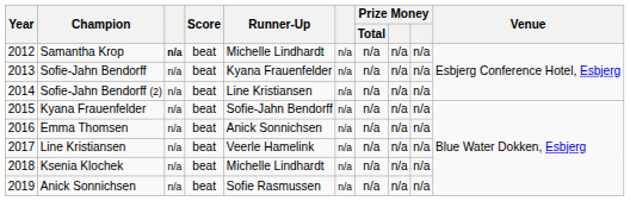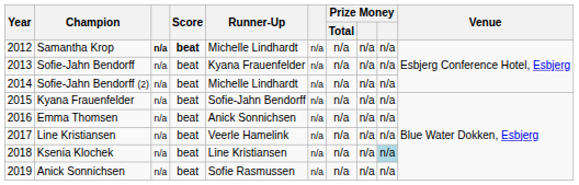Samantha Krop | Score: normal -> bold
Sofie-Jahn Bendorff (2) | Runner-Up: Line Kristiansen -> Michelle Lindhardt
Ksenia Klochek | Runner-Up: Michelle Lindhardt -> Line Kristiansen
Ksenia Klochek | column 9: no background -> lightblue background
